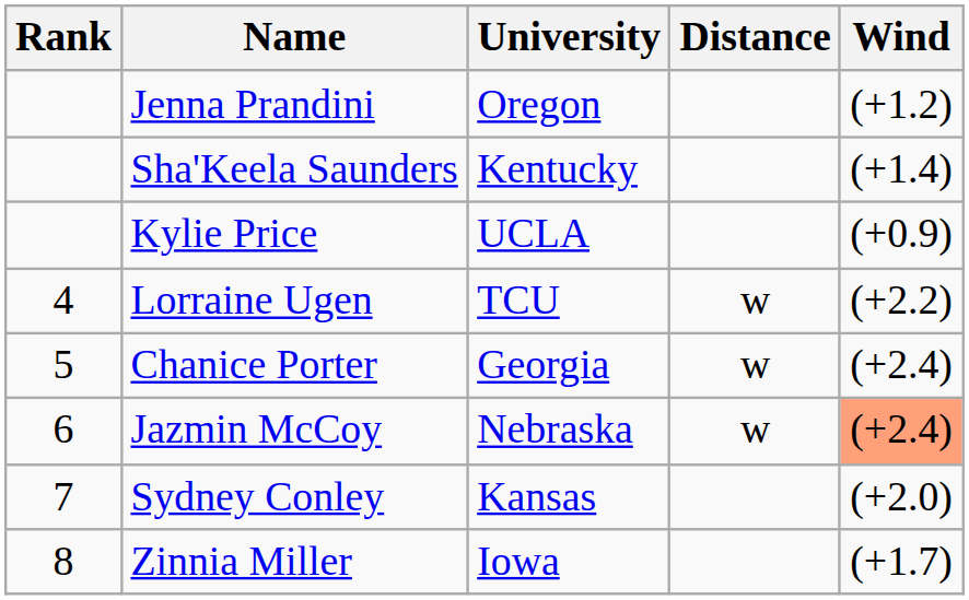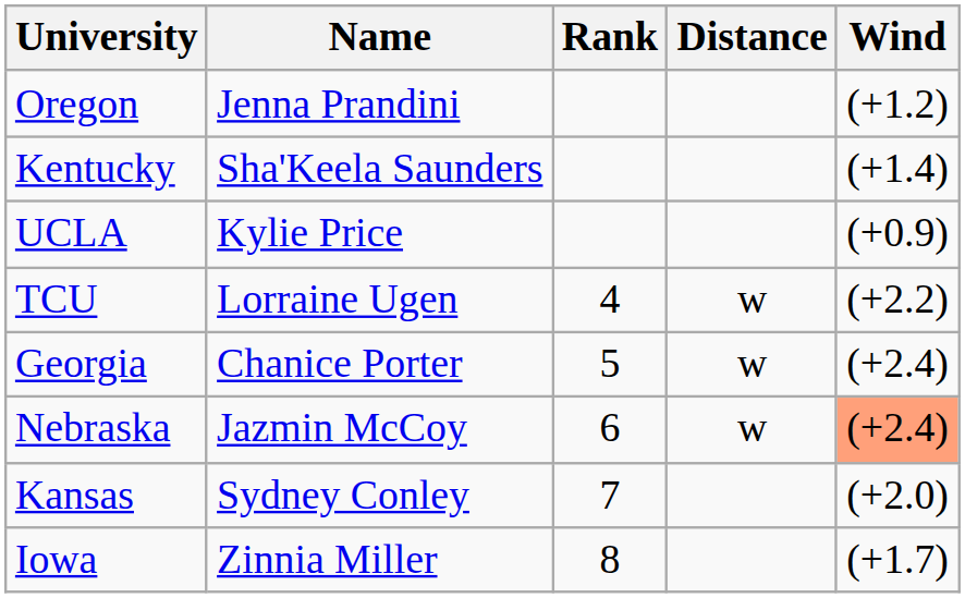columns swapped: Rank <-> University
